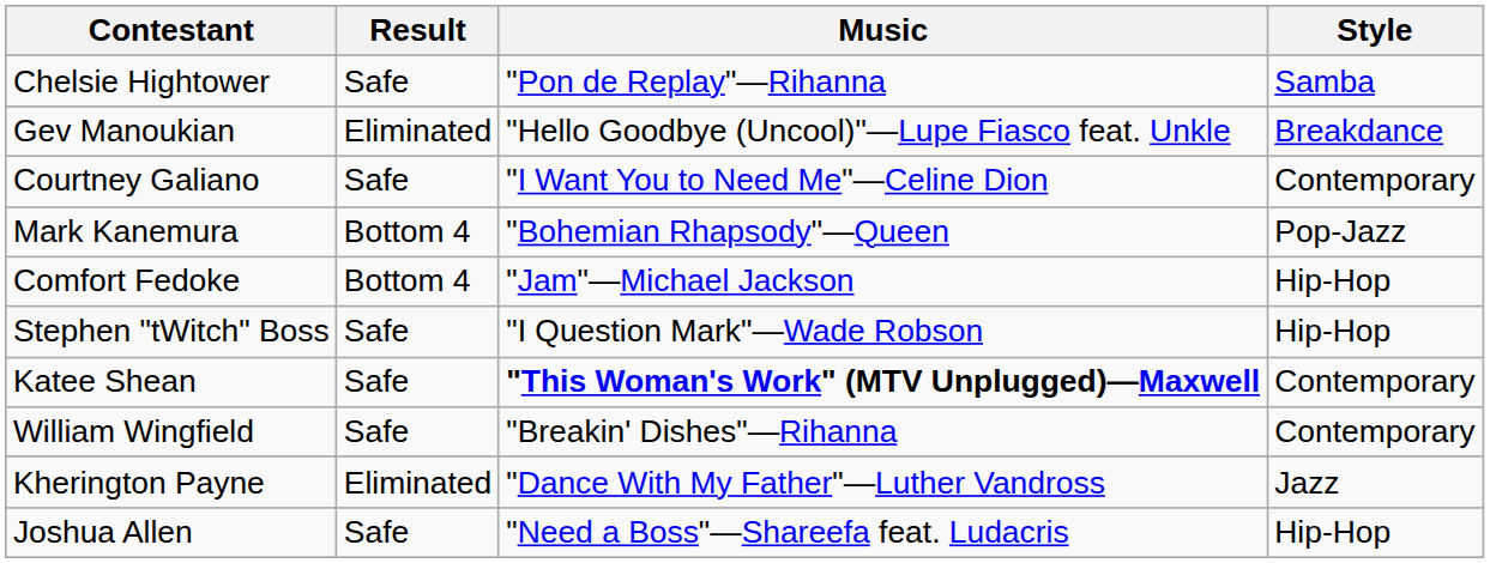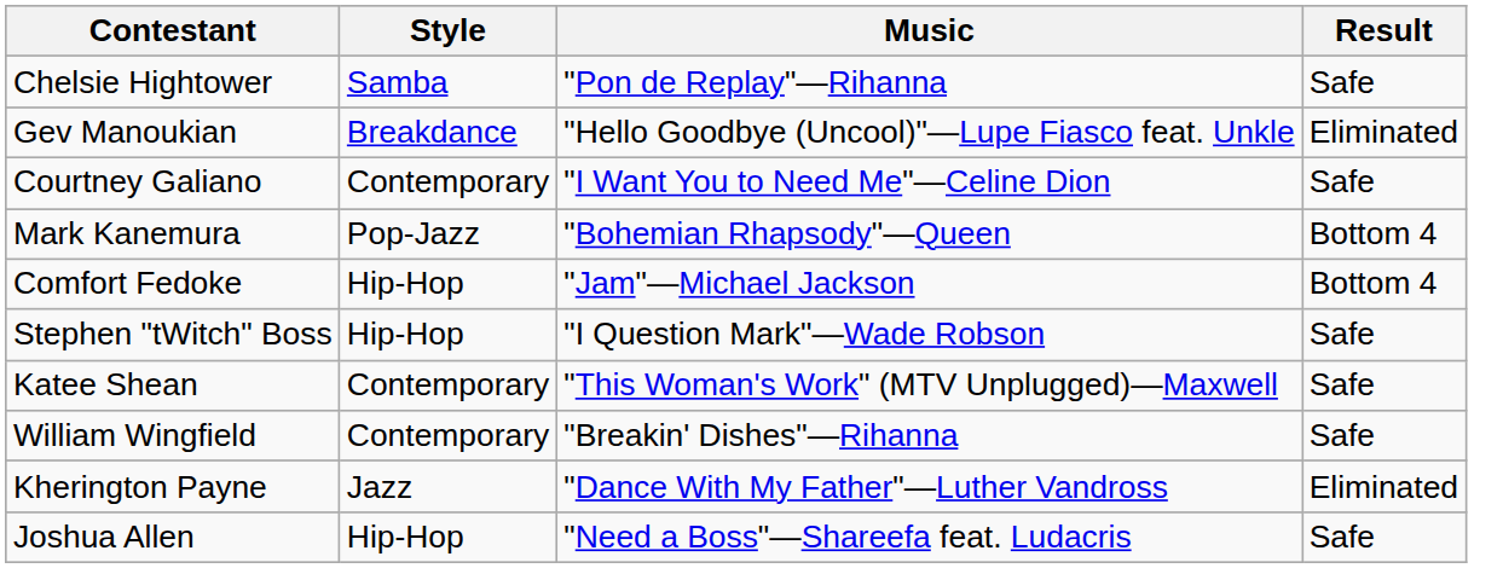columns swapped: Style <-> Result
Katee Shean | Music: bold -> normal
